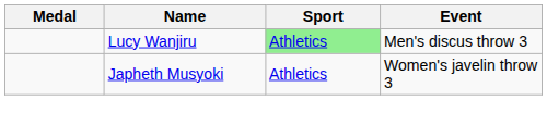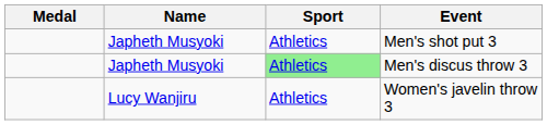+ row: Japheth Musyoki | Athletics | Men's shot put 3
Men's discus throw 3 | Name: Lucy Wanjiru -> Japheth Musyoki
Women's javelin throw 3 | Name: Japheth Musyoki -> Lucy Wanjiru
